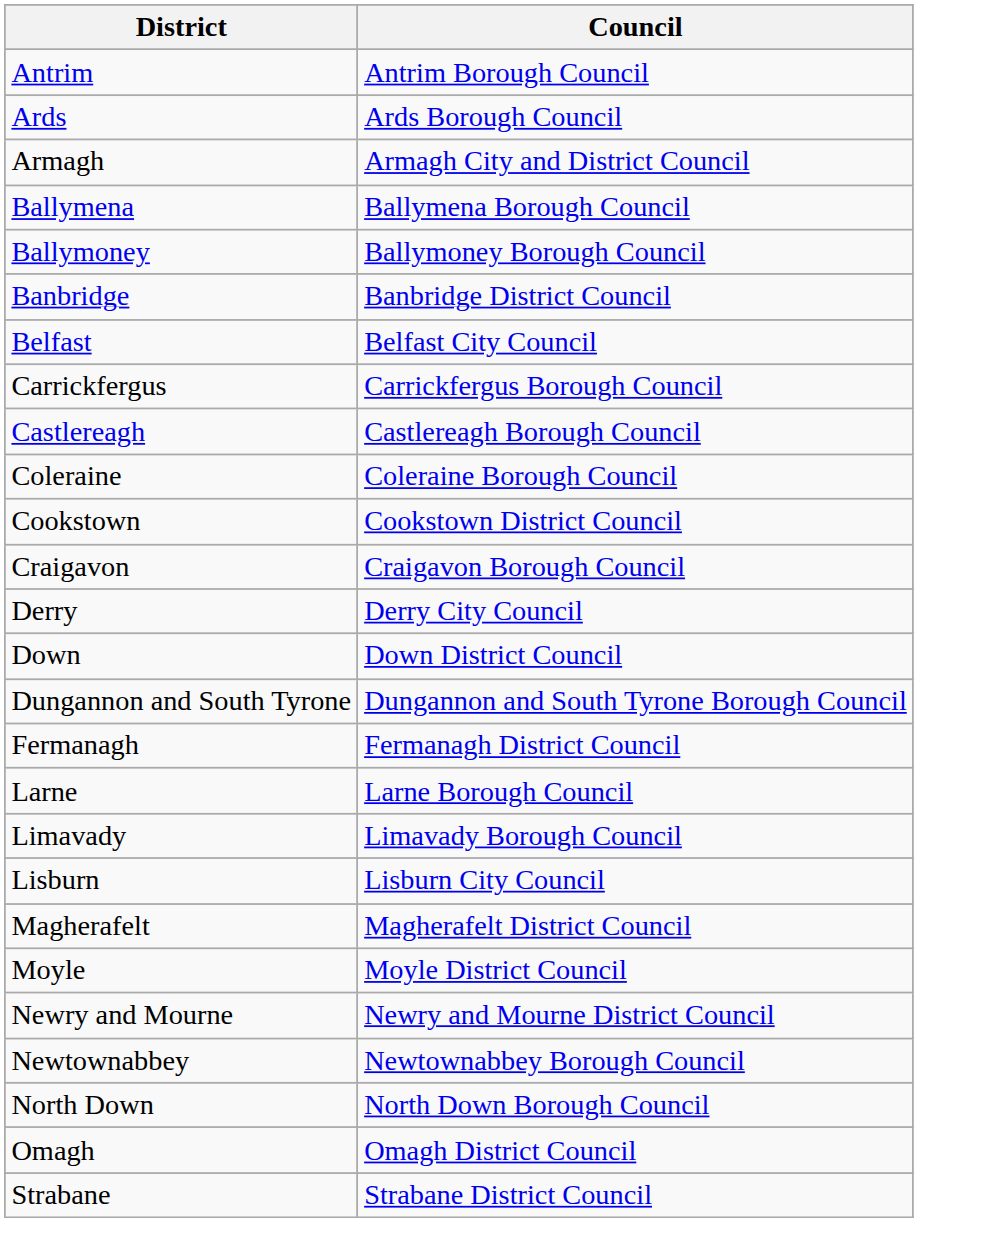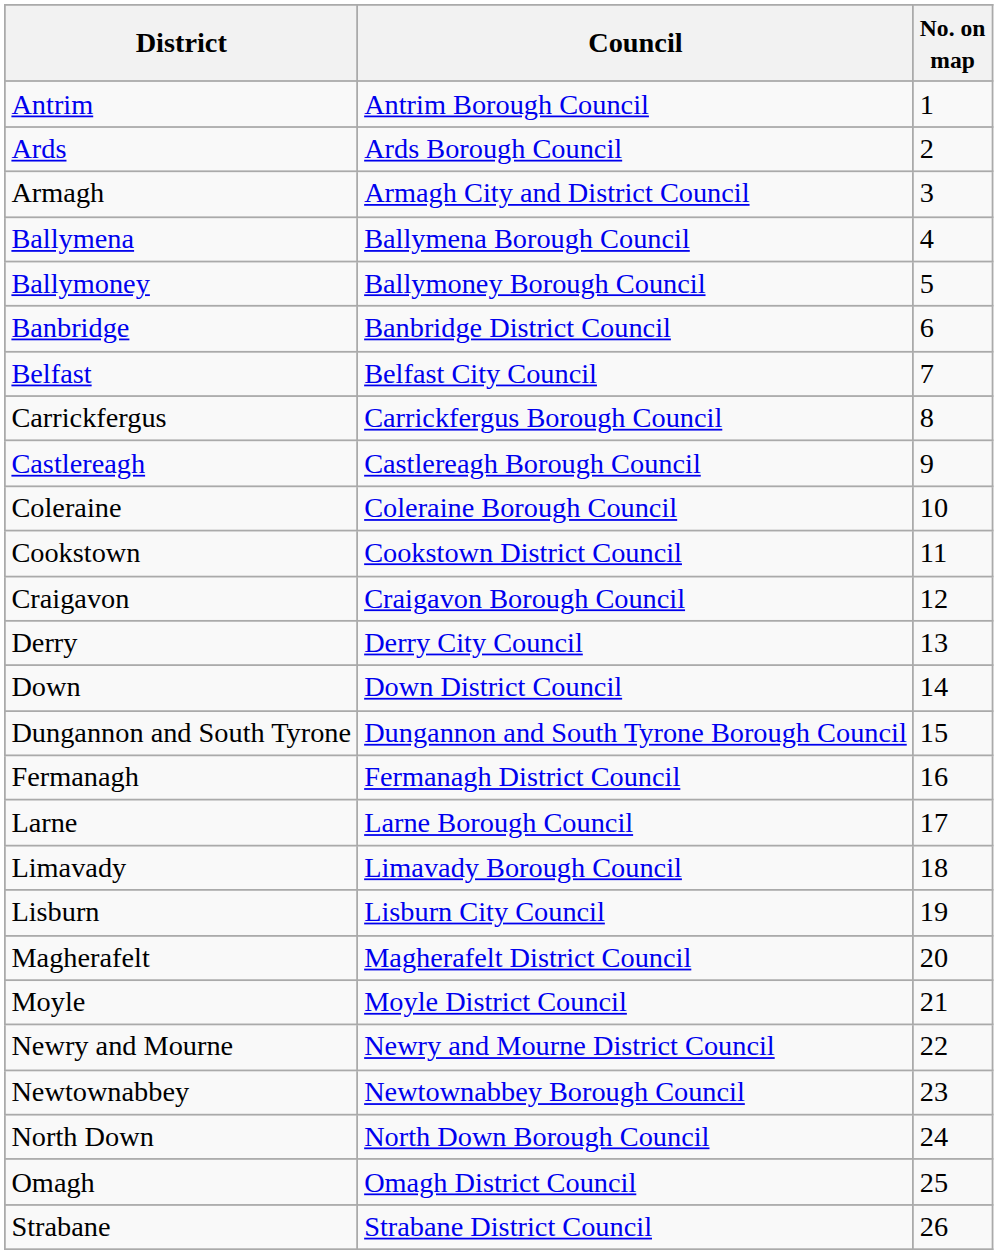+ column: No. on map | 1 | 2 | 3 | 4 | 5 | 6 | 7 | 8 | 9 | 10 | 11 | 12 | 13 | 14 | 15 | 16 | 17 | 18 | 19 | 20 | 21 | 22 | 23 | 24 | 25 | 26
